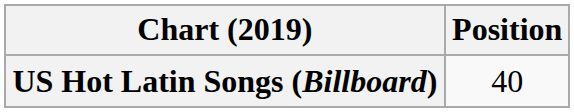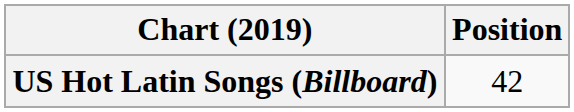US Hot Latin Songs (Billboard) | Position: 40 -> 42
